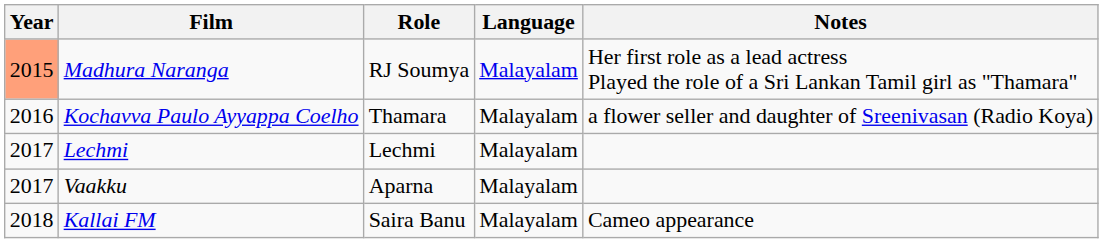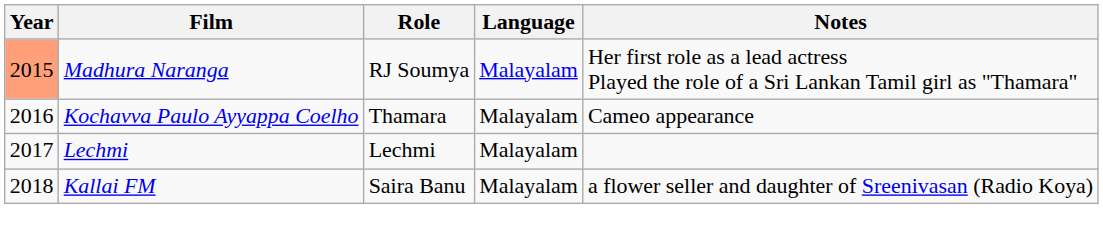Kochavva Paulo Ayyappa Coelho | Notes: a flower seller and daughter of Sreenivasan (Radio Koya) -> Cameo appearance
- row: 2017 | Vaakku | Aparna | Malayalam
Kallai FM | Notes: Cameo appearance -> a flower seller and daughter of Sreenivasan (Radio Koya)
